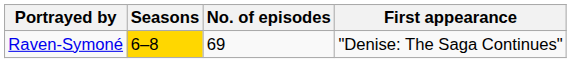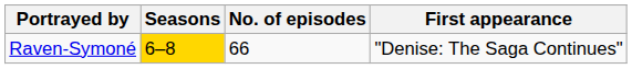Raven-Symoné | No. of episodes: 69 -> 66
